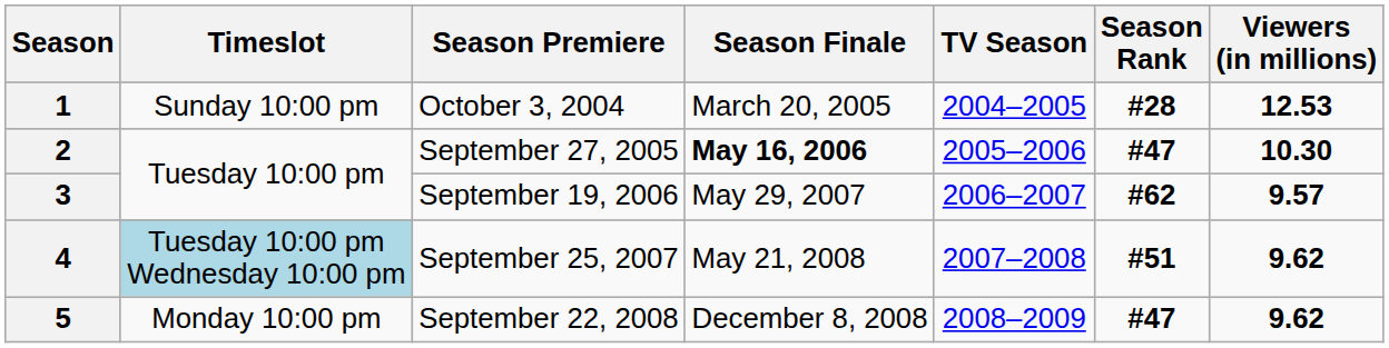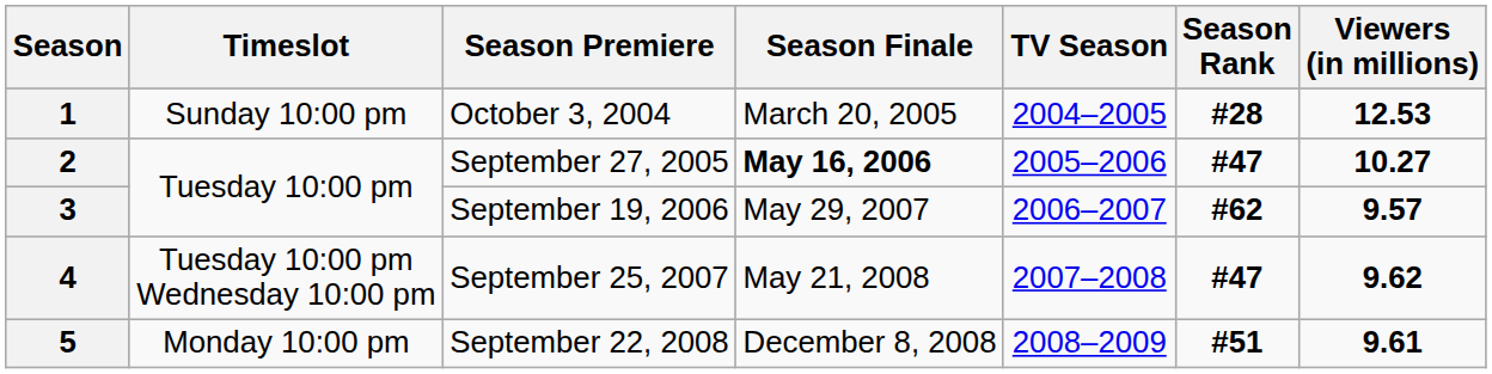2 | Viewers (in millions): 10.30 -> 10.27
4 | Timeslot: lightblue background -> no background
4 | Season Rank: #51 -> #47
5 | Season Rank: #47 -> #51
5 | Viewers (in millions): 9.62 -> 9.61
